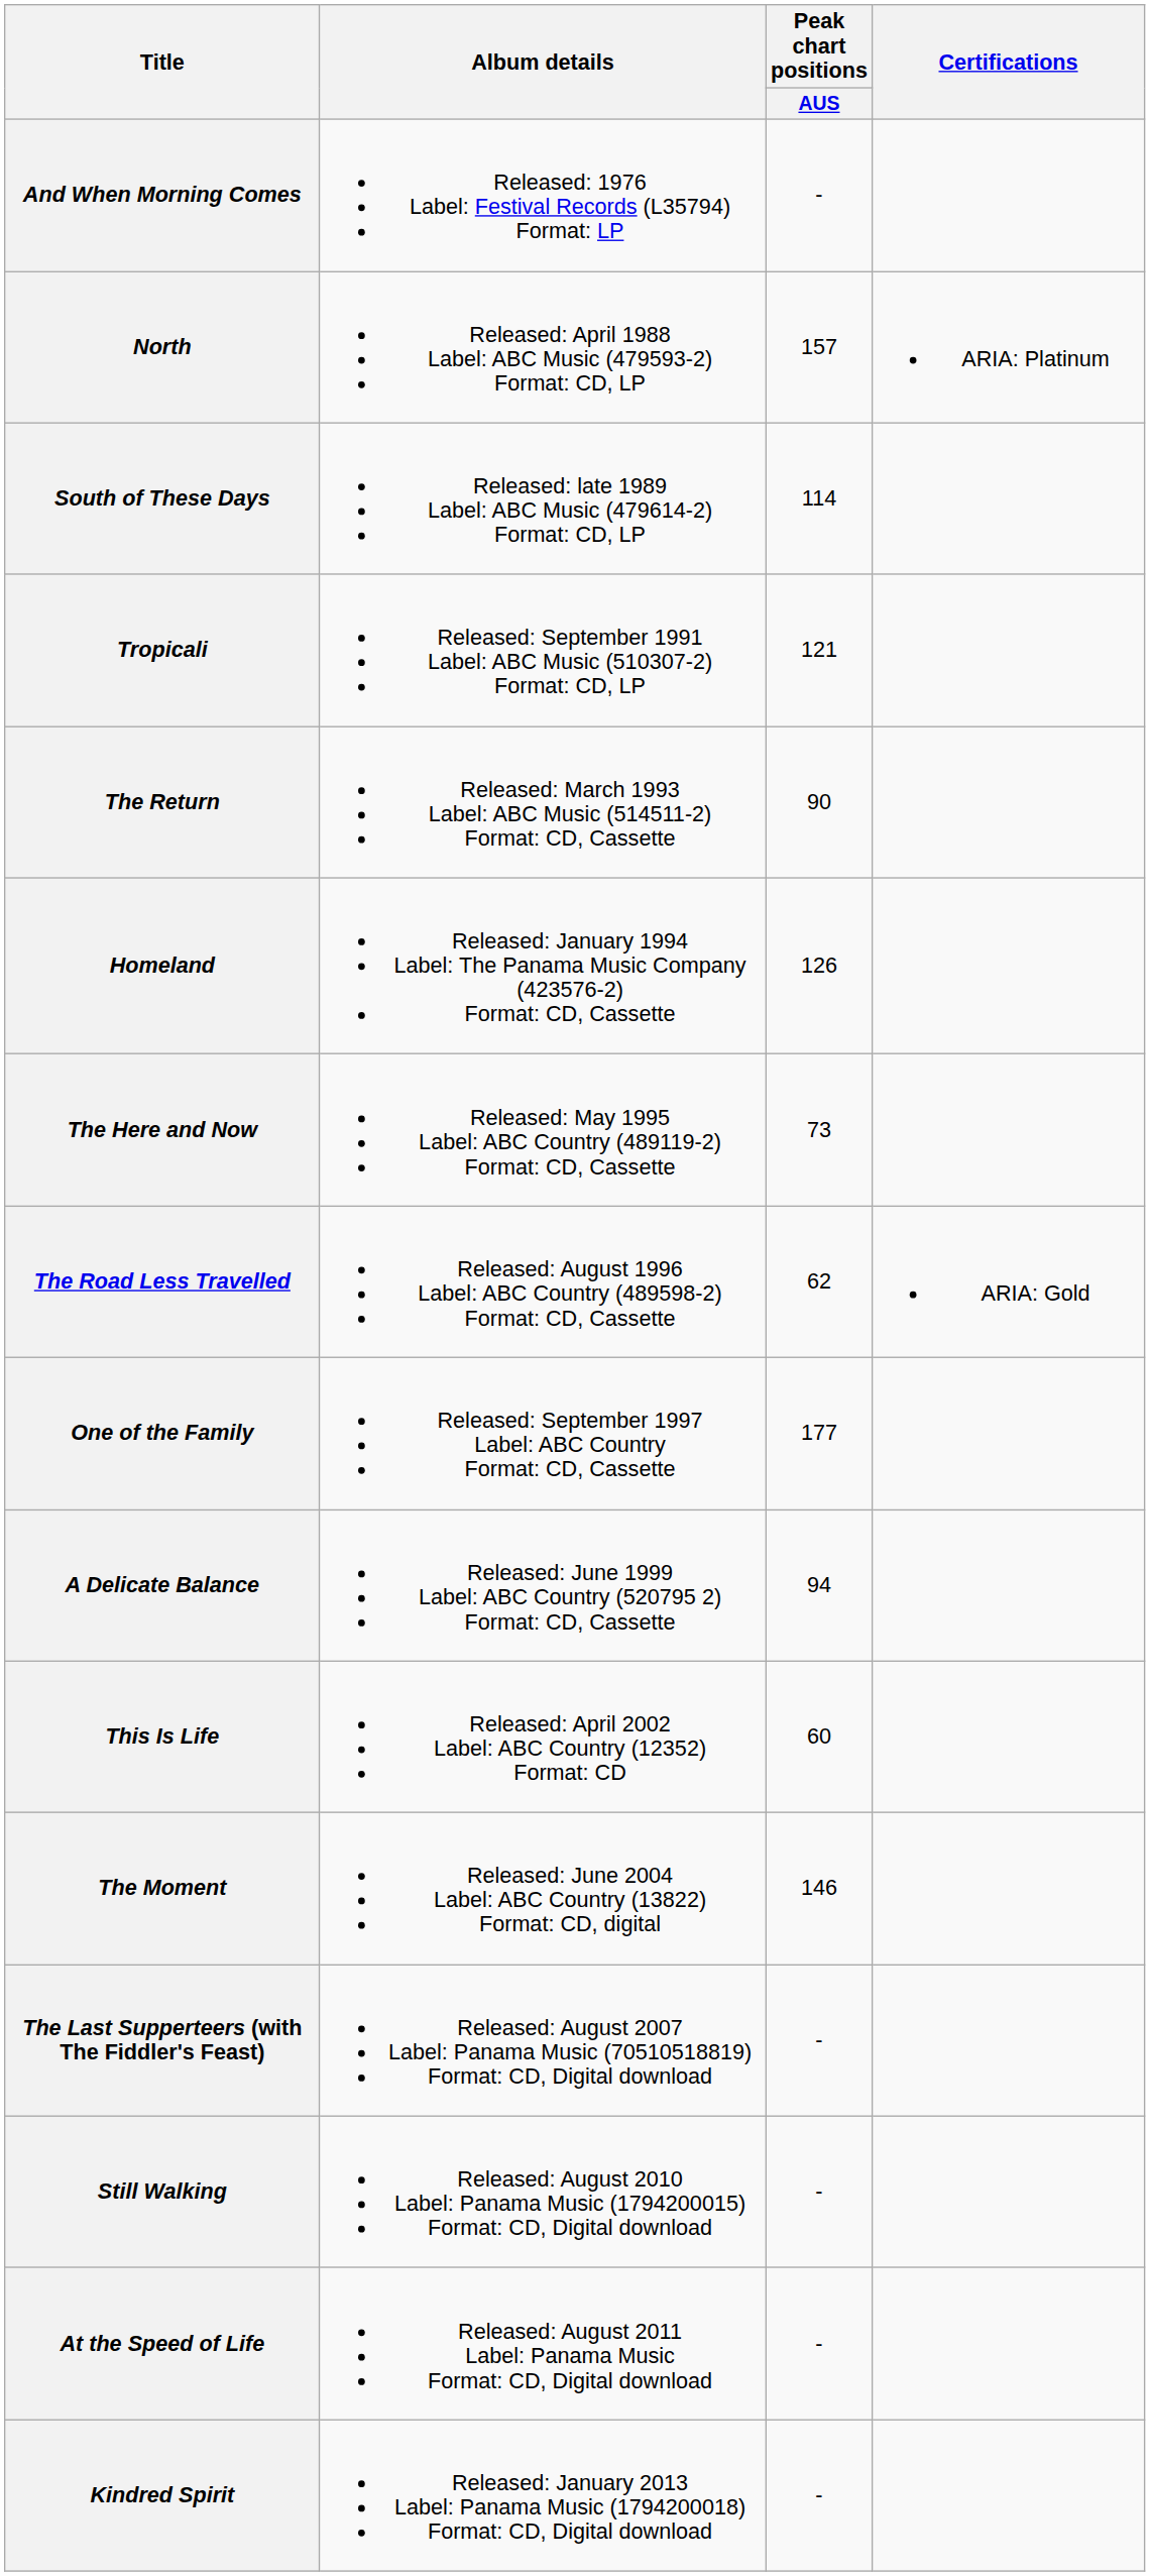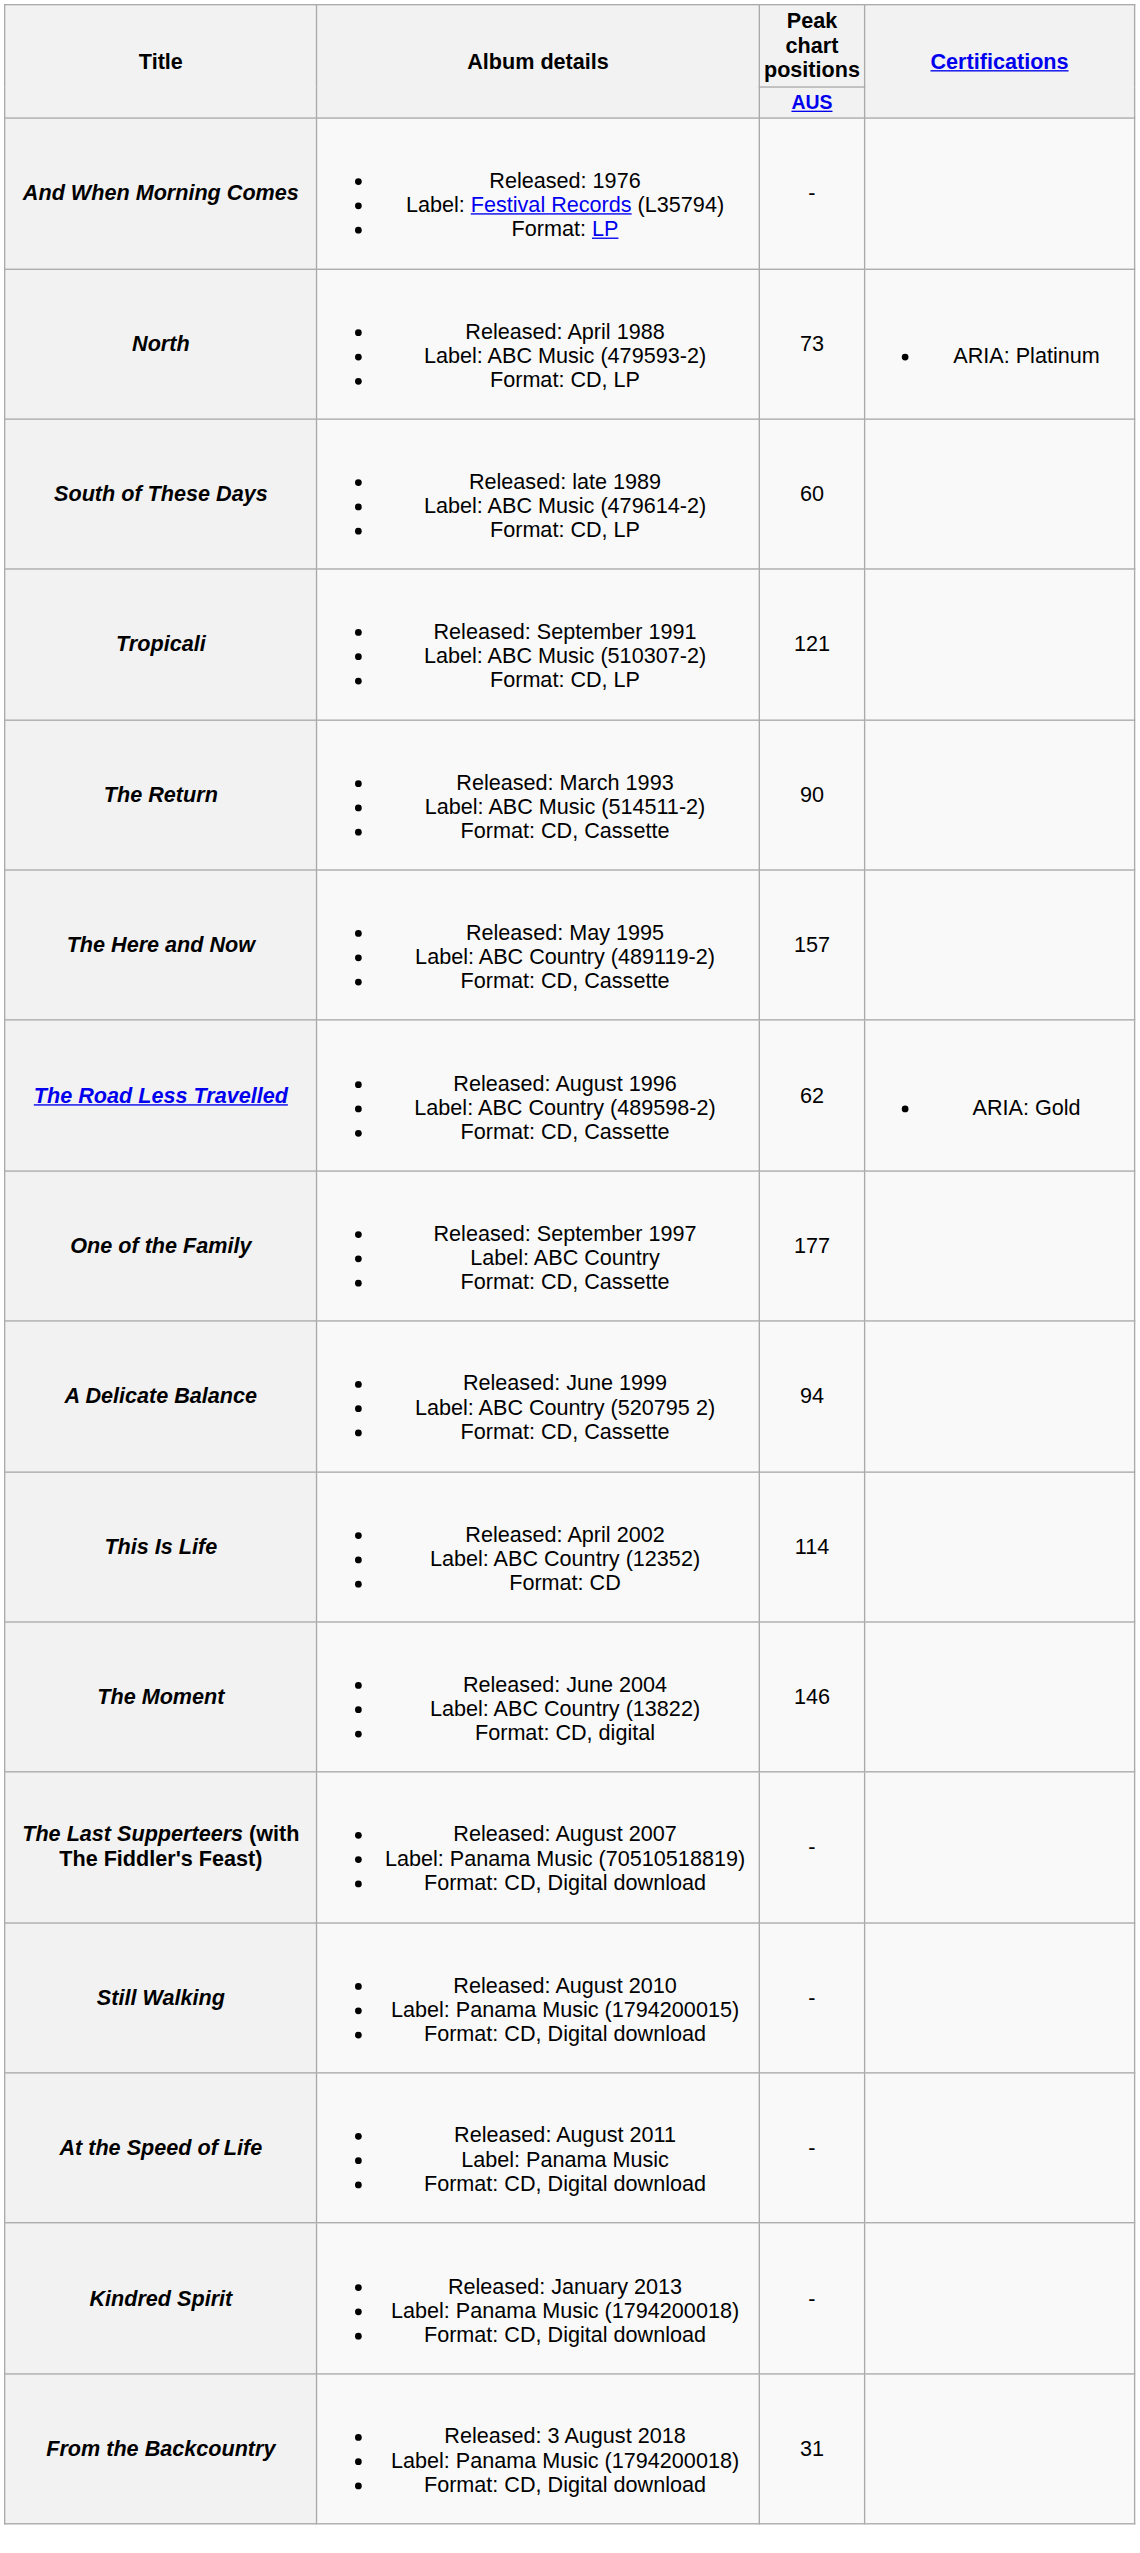North | Peak chart positions / AUS: 157 -> 73
South of These Days | Peak chart positions / AUS: 114 -> 60
- row: Homeland | Released: January 1994 Label: The Panama Music Company (423576-2) Format: CD, Cassette | 126
The Here and Now | Peak chart positions / AUS: 73 -> 157
This Is Life | Peak chart positions / AUS: 60 -> 114
+ row: From the Backcountry | Released: 3 August 2018 Label: Panama Music (1794200018) Format: CD, Digital download | 31
